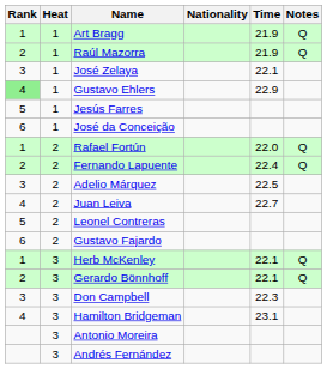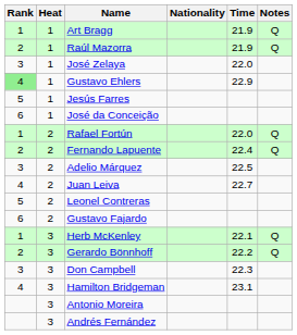José Zelaya | Time: 22.1 -> 22.0
Gerardo Bönnhoff | Time: 22.1 -> 22.2
